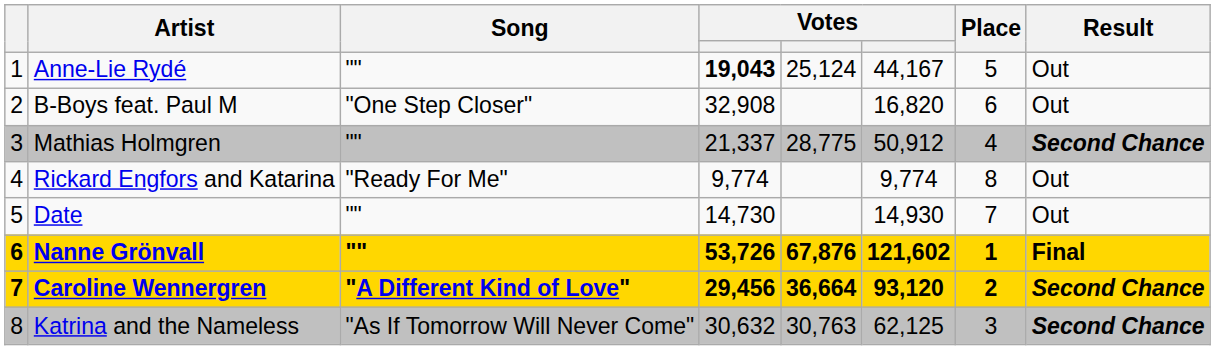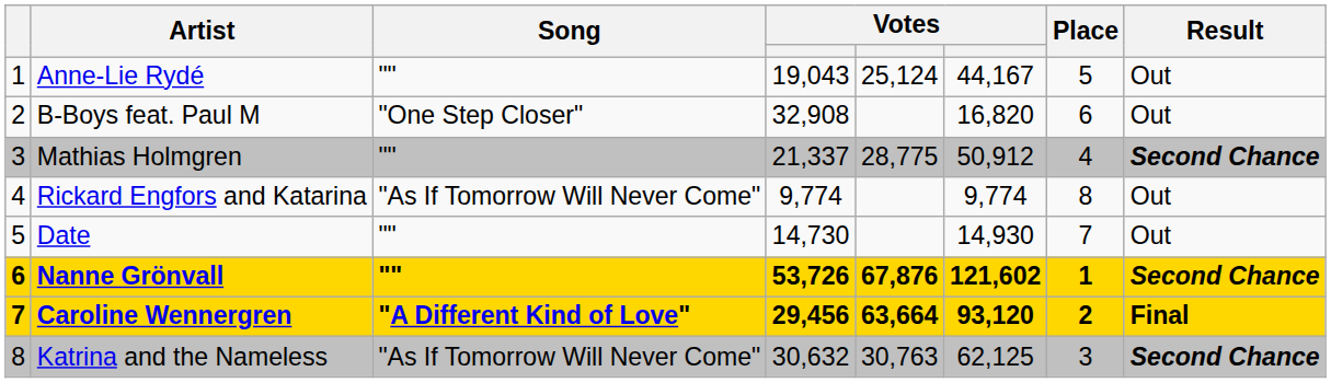Anne-Lie Rydé | column 4: bold -> normal
Rickard Engfors and Katarina | Song: "Ready For Me" -> "As If Tomorrow Will Never Come"
Nanne Grönvall | Result: Final -> Second Chance
Caroline Wennergren | column 5: 36,664 -> 63,664
Caroline Wennergren | Result: Second Chance -> Final
